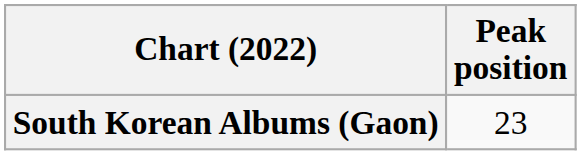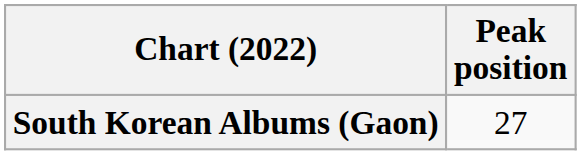South Korean Albums (Gaon) | Peak position: 23 -> 27
